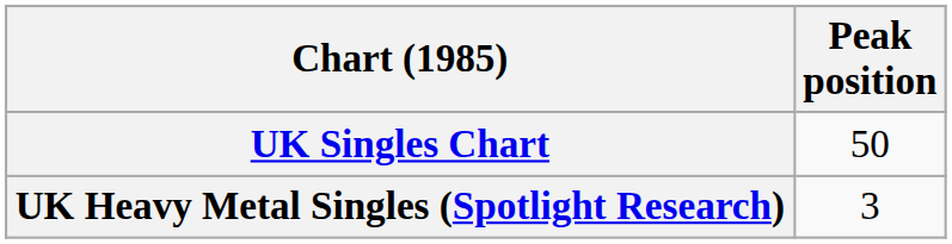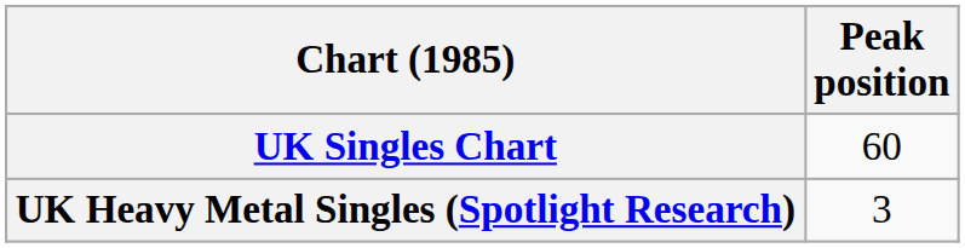UK Singles Chart | Peak position: 50 -> 60
